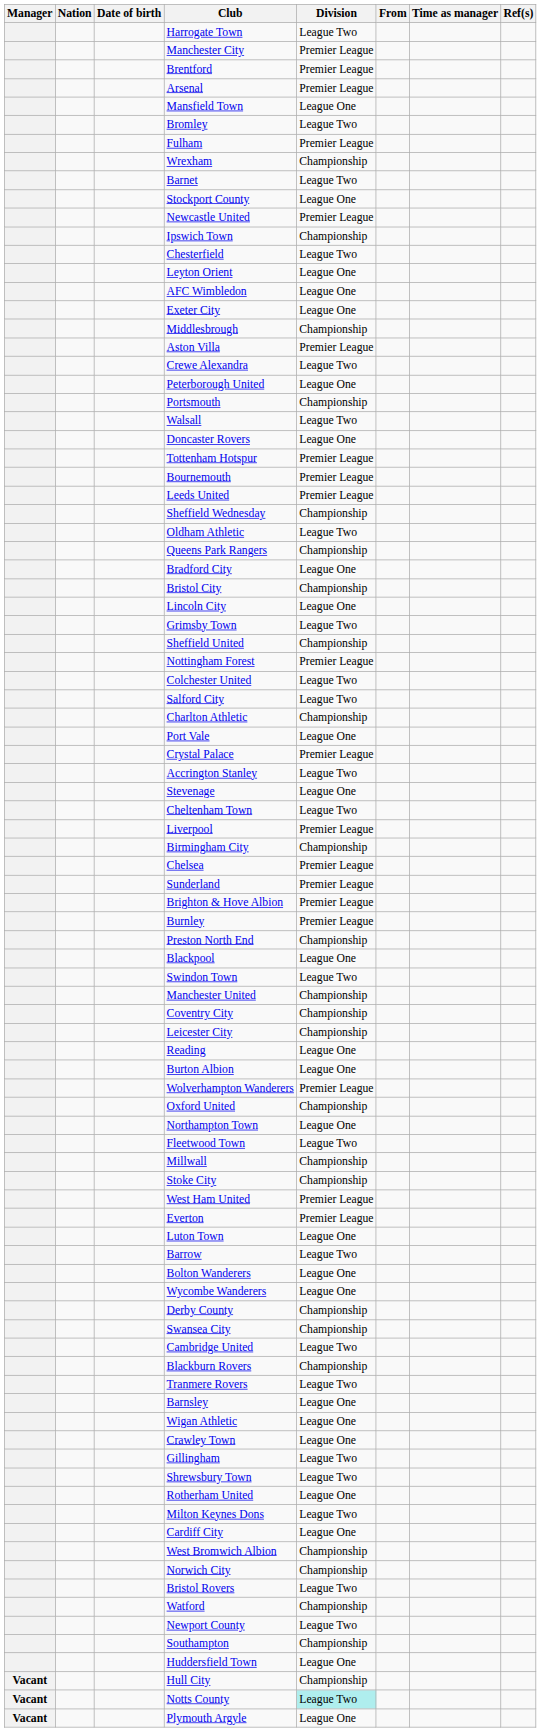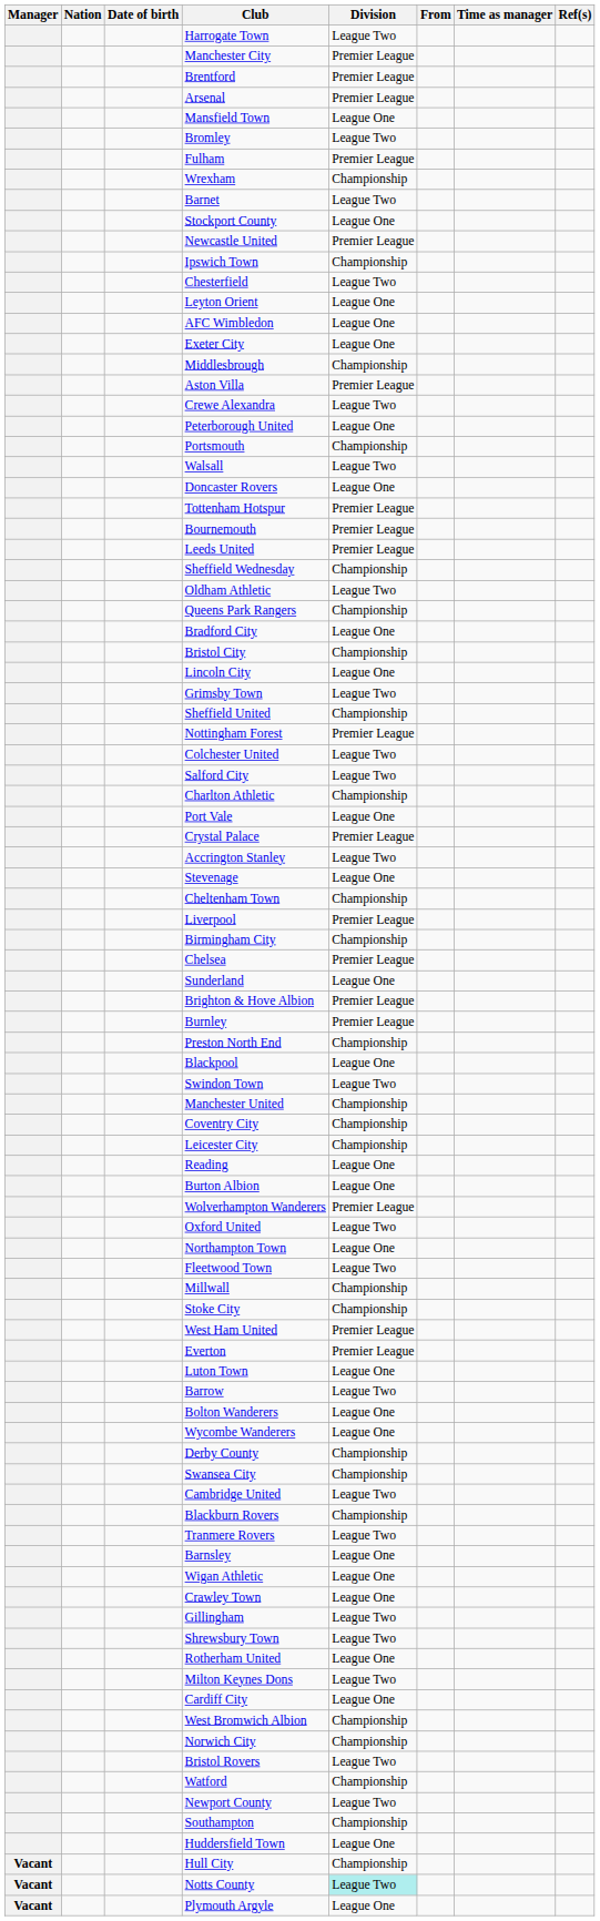Cheltenham Town | Division: League Two -> Championship
Sunderland | Division: Premier League -> League One
Oxford United | Division: Championship -> League Two
